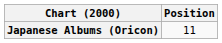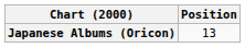Japanese Albums (Oricon) | Position: 11 -> 13
